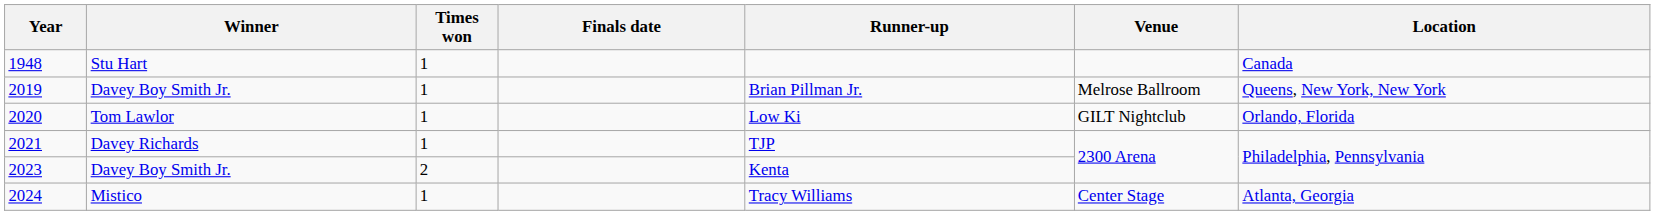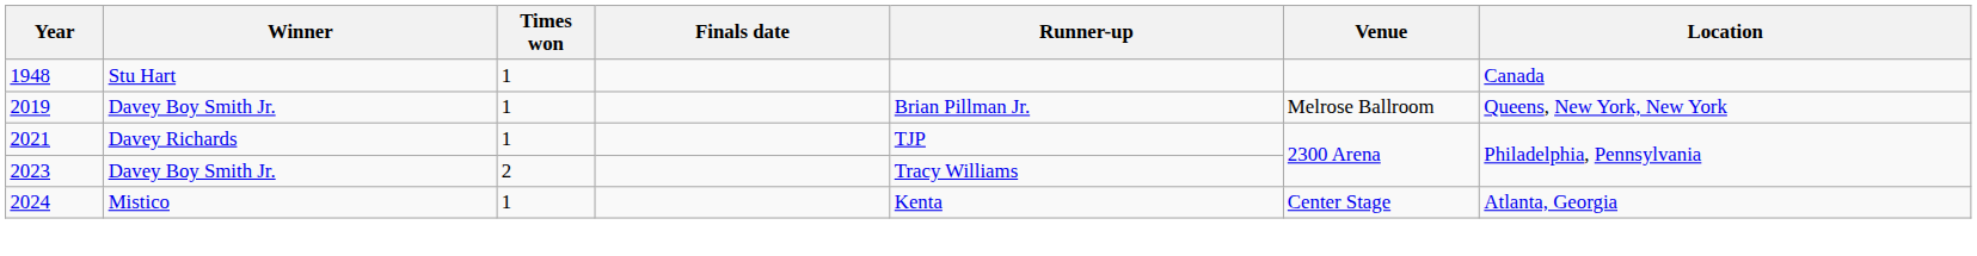- row: 2020 | Tom Lawlor | 1 | Low Ki | GILT Nightclub | Orlando, Florida
2023 | Runner-up: Kenta -> Tracy Williams
2024 | Runner-up: Tracy Williams -> Kenta
